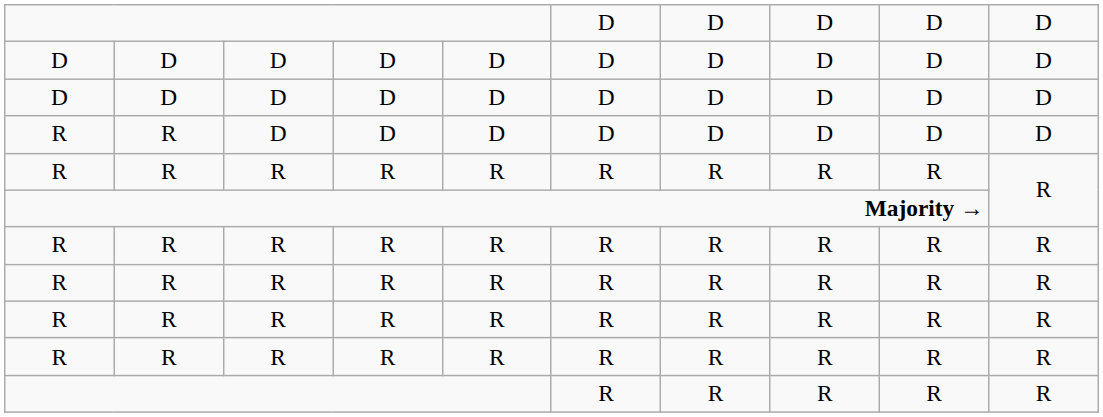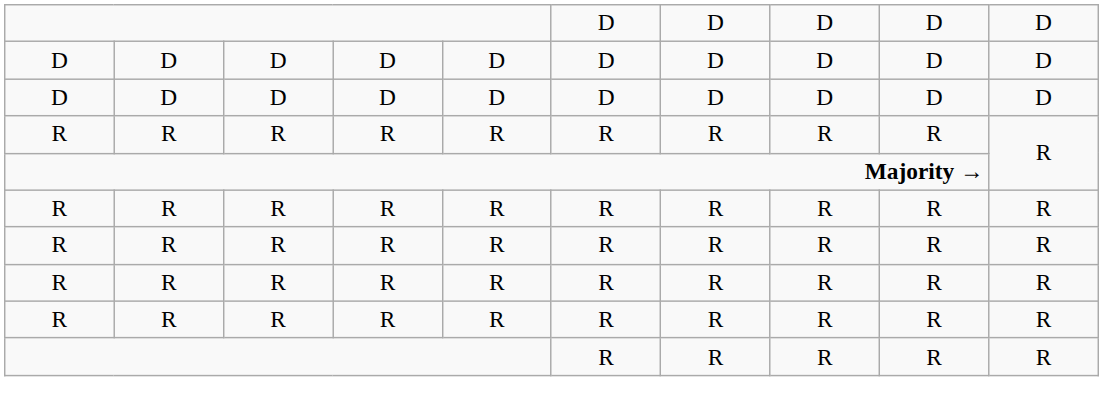- row: R | R | D | D | D | D | D | D | D | D
